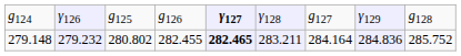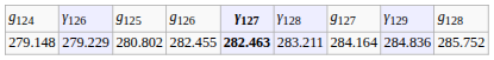279.148 | column 2: 279.232 -> 279.229
279.148 | column 5: 282.465 -> 282.463
